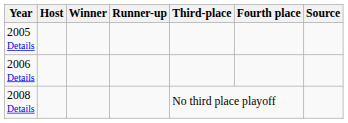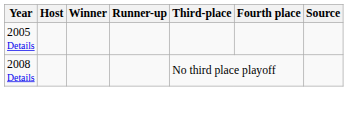- row: 2006 Details
